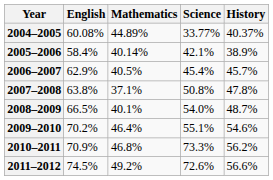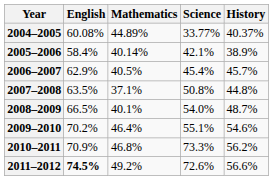2007–2008 | English: 63.8% -> 63.5%
2007–2008 | History: 47.8% -> 44.8%
2011–2012 | English: normal -> bold
